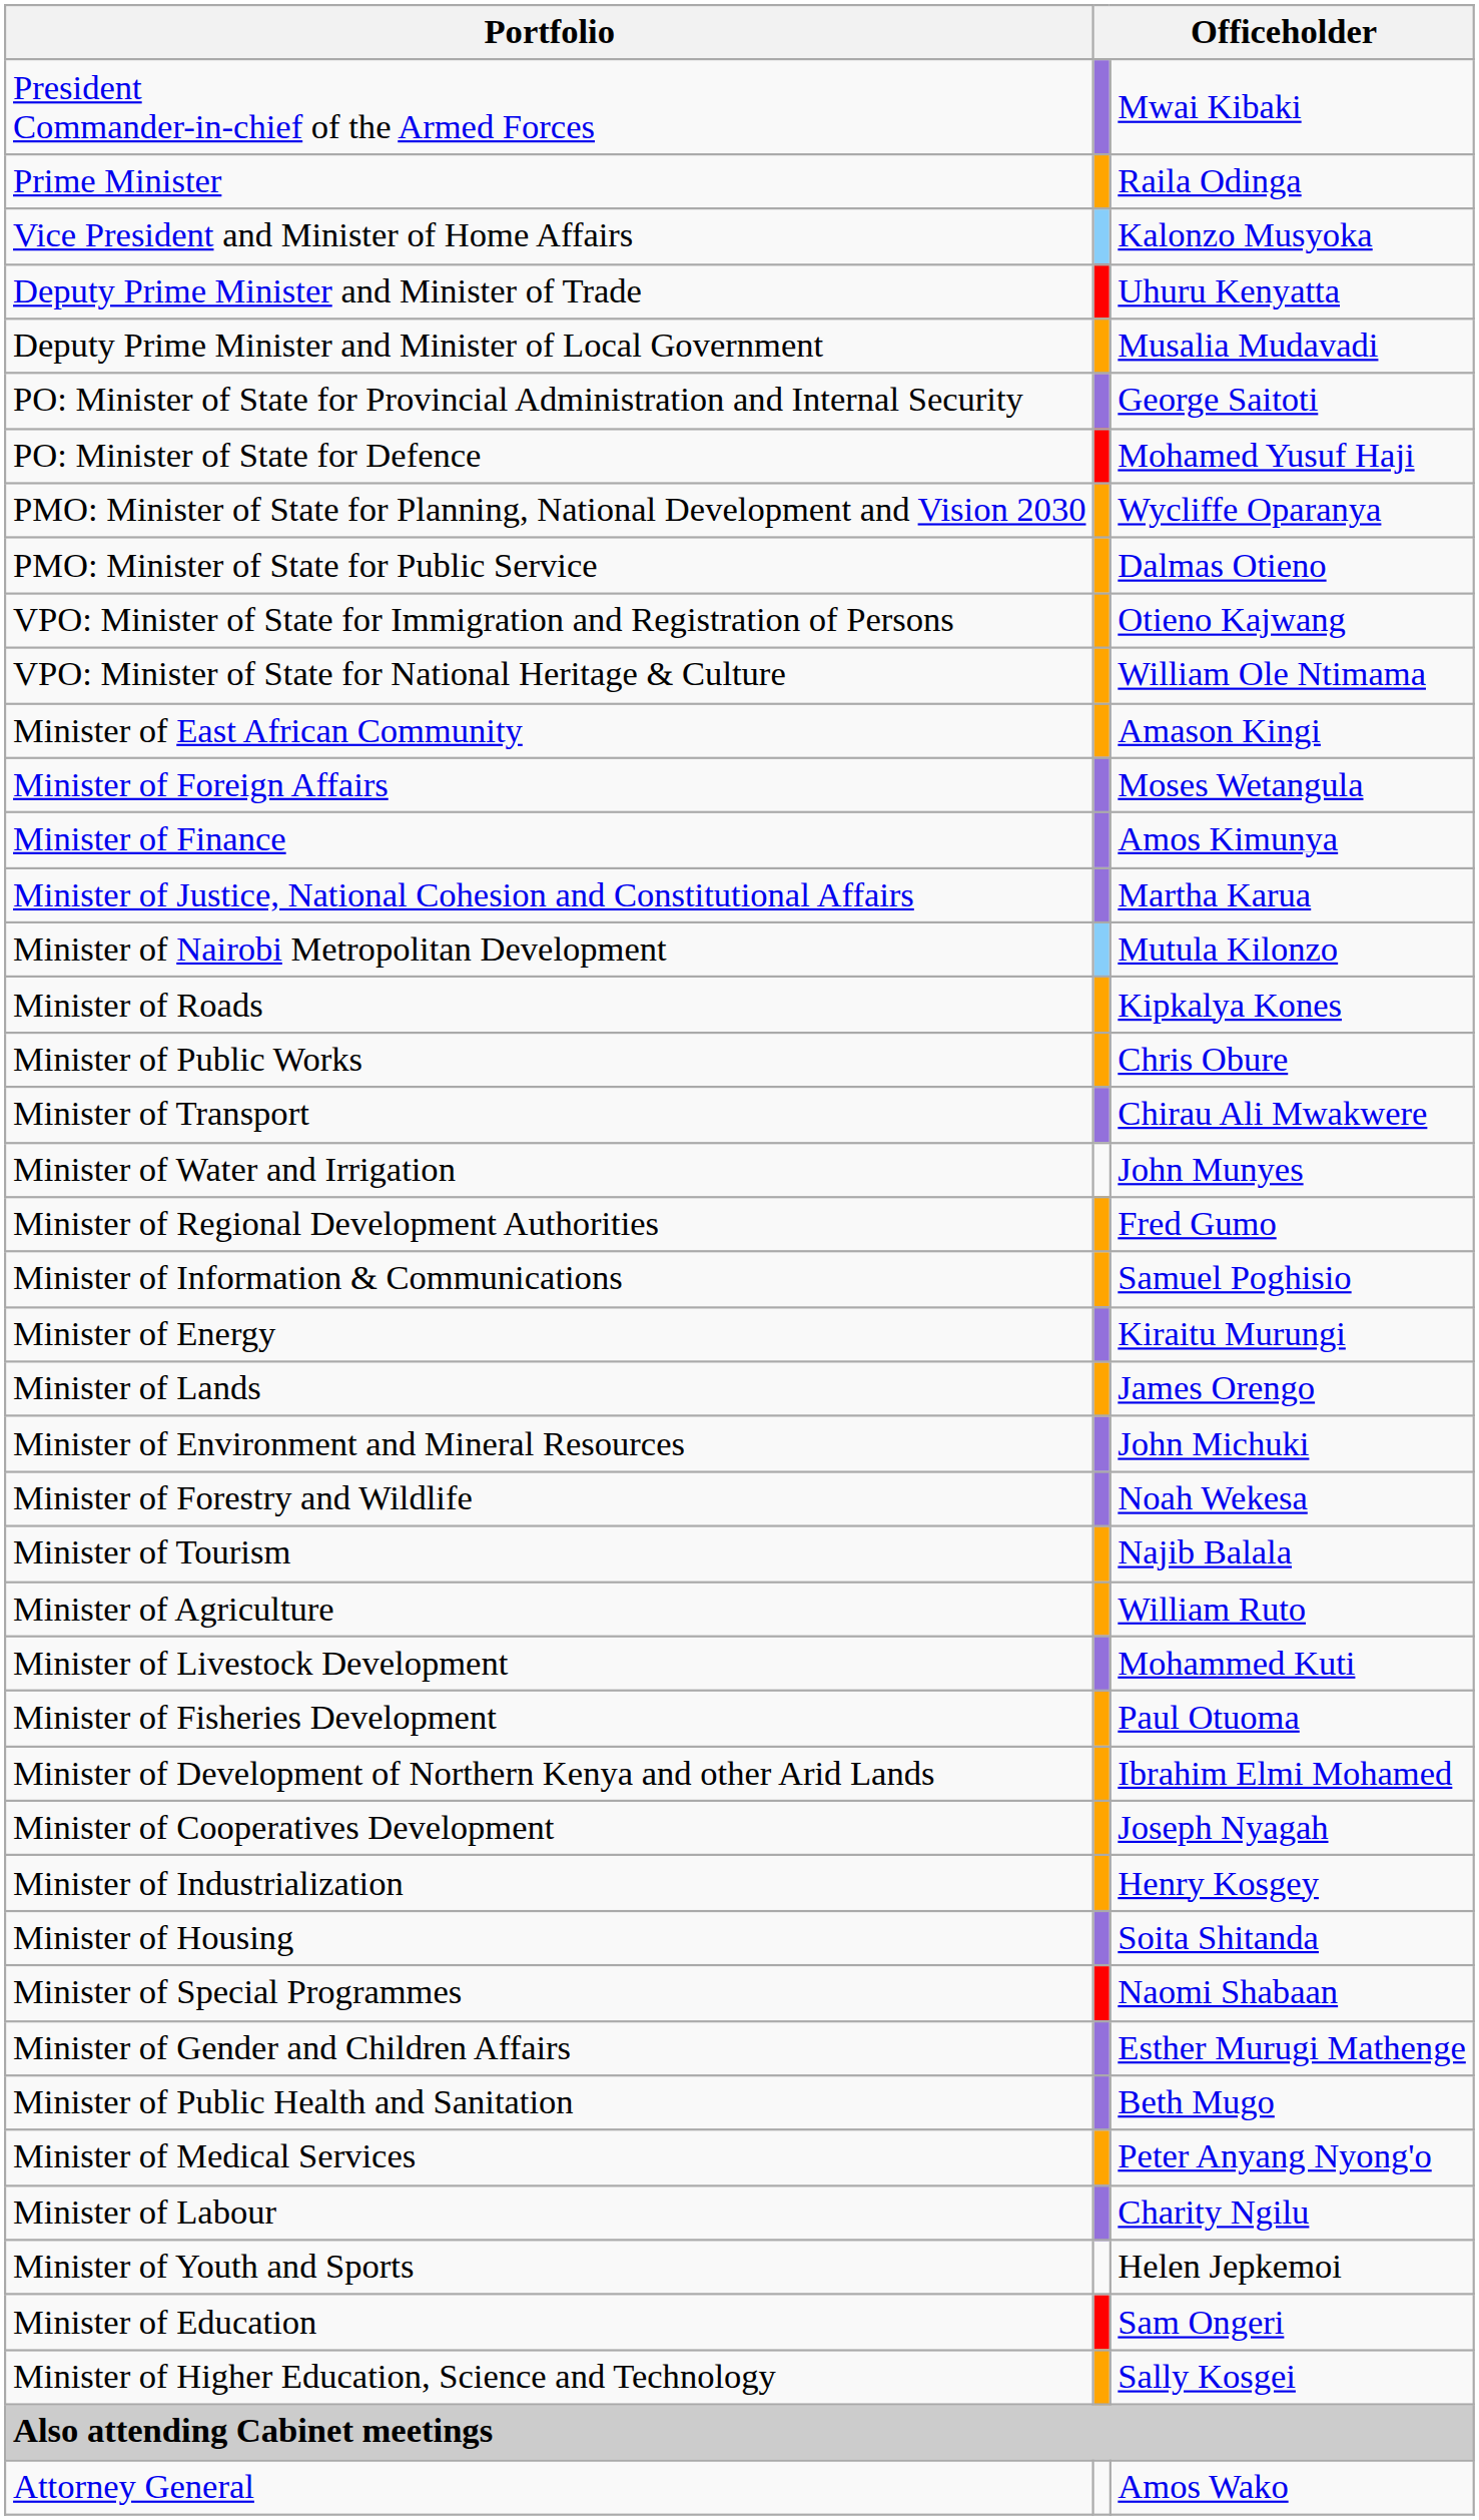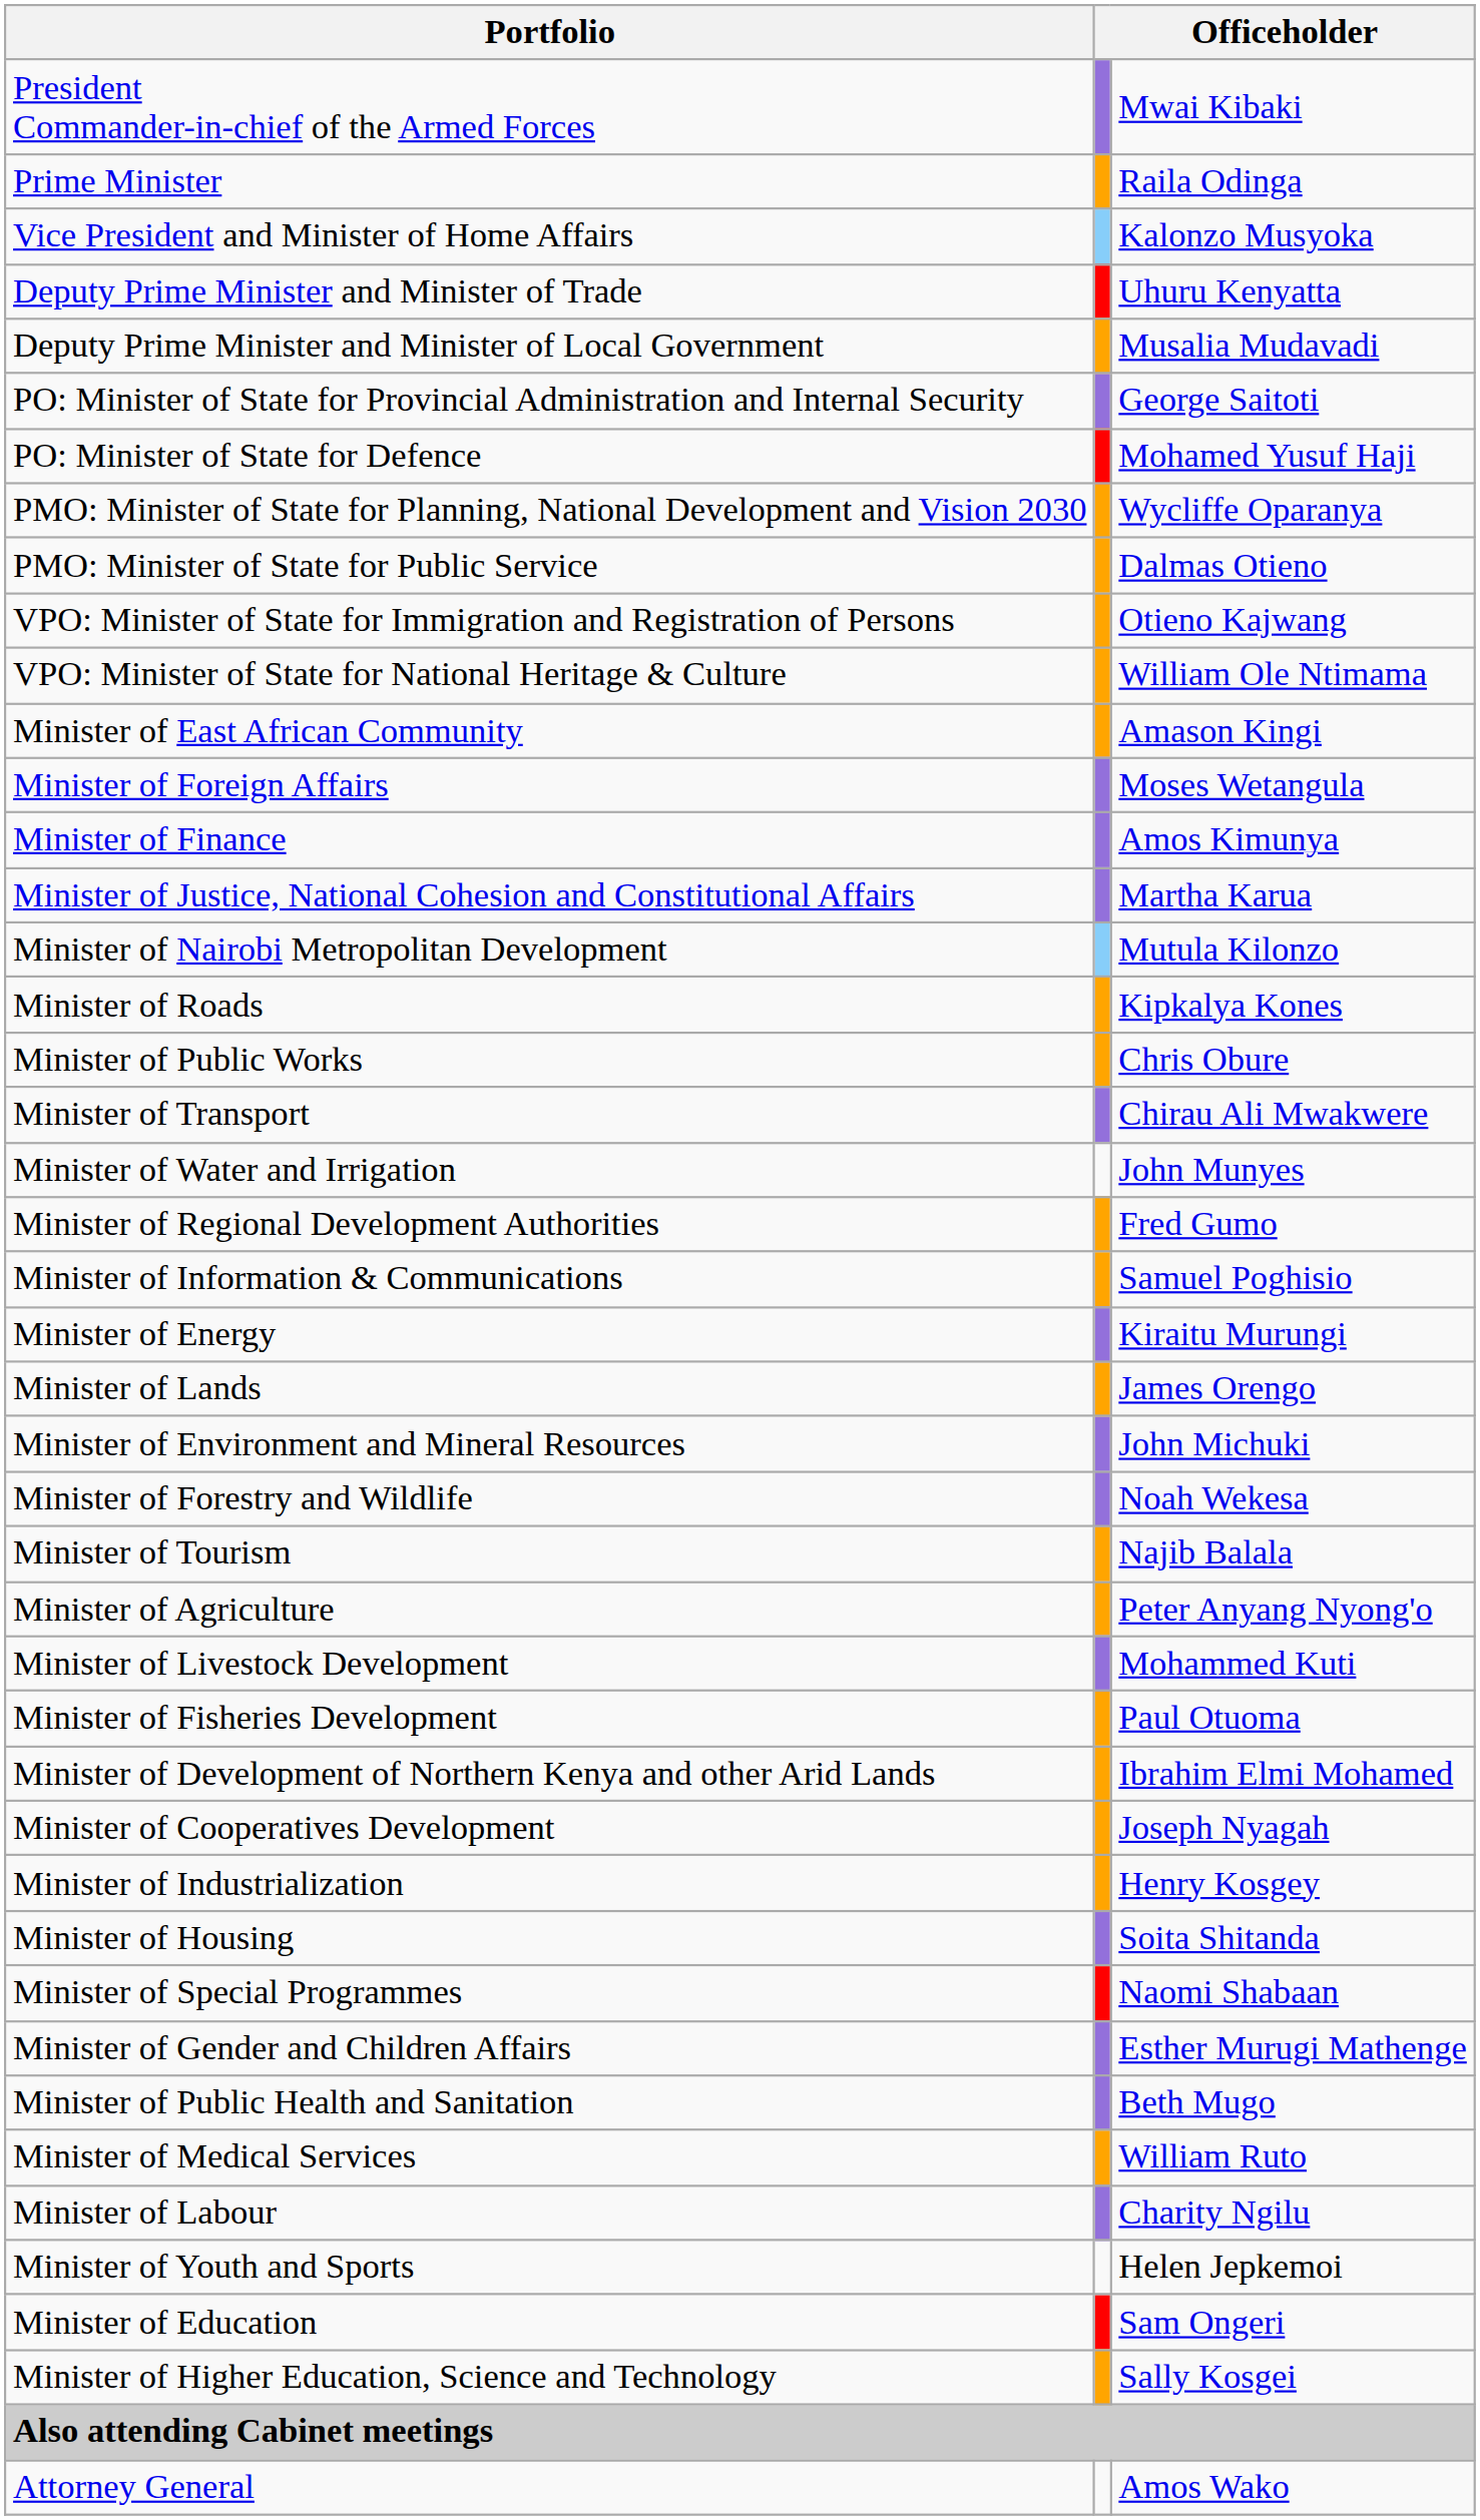Minister of Agriculture | column 3: William Ruto -> Peter Anyang Nyong'o
Minister of Medical Services | column 3: Peter Anyang Nyong'o -> William Ruto
